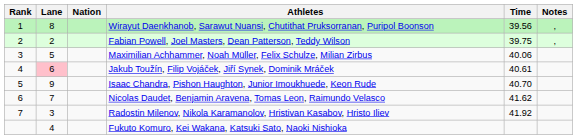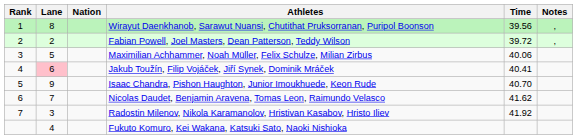Fabian Powell, Joel Masters, Dean Patterson, Teddy Wilson | Time: 39.75 -> 39.72
Jakub Toužín, Filip Vojáček, Jiří Synek, Dominik Mráček | Time: 40.61 -> 40.41
